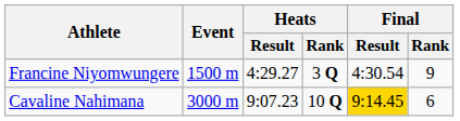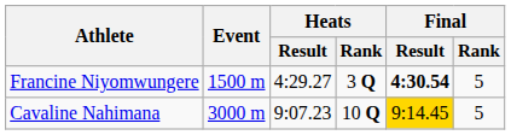Francine Niyomwungere | Final / Result: normal -> bold
Francine Niyomwungere | Final / Rank: 9 -> 5
Cavaline Nahimana | Final / Rank: 6 -> 5
